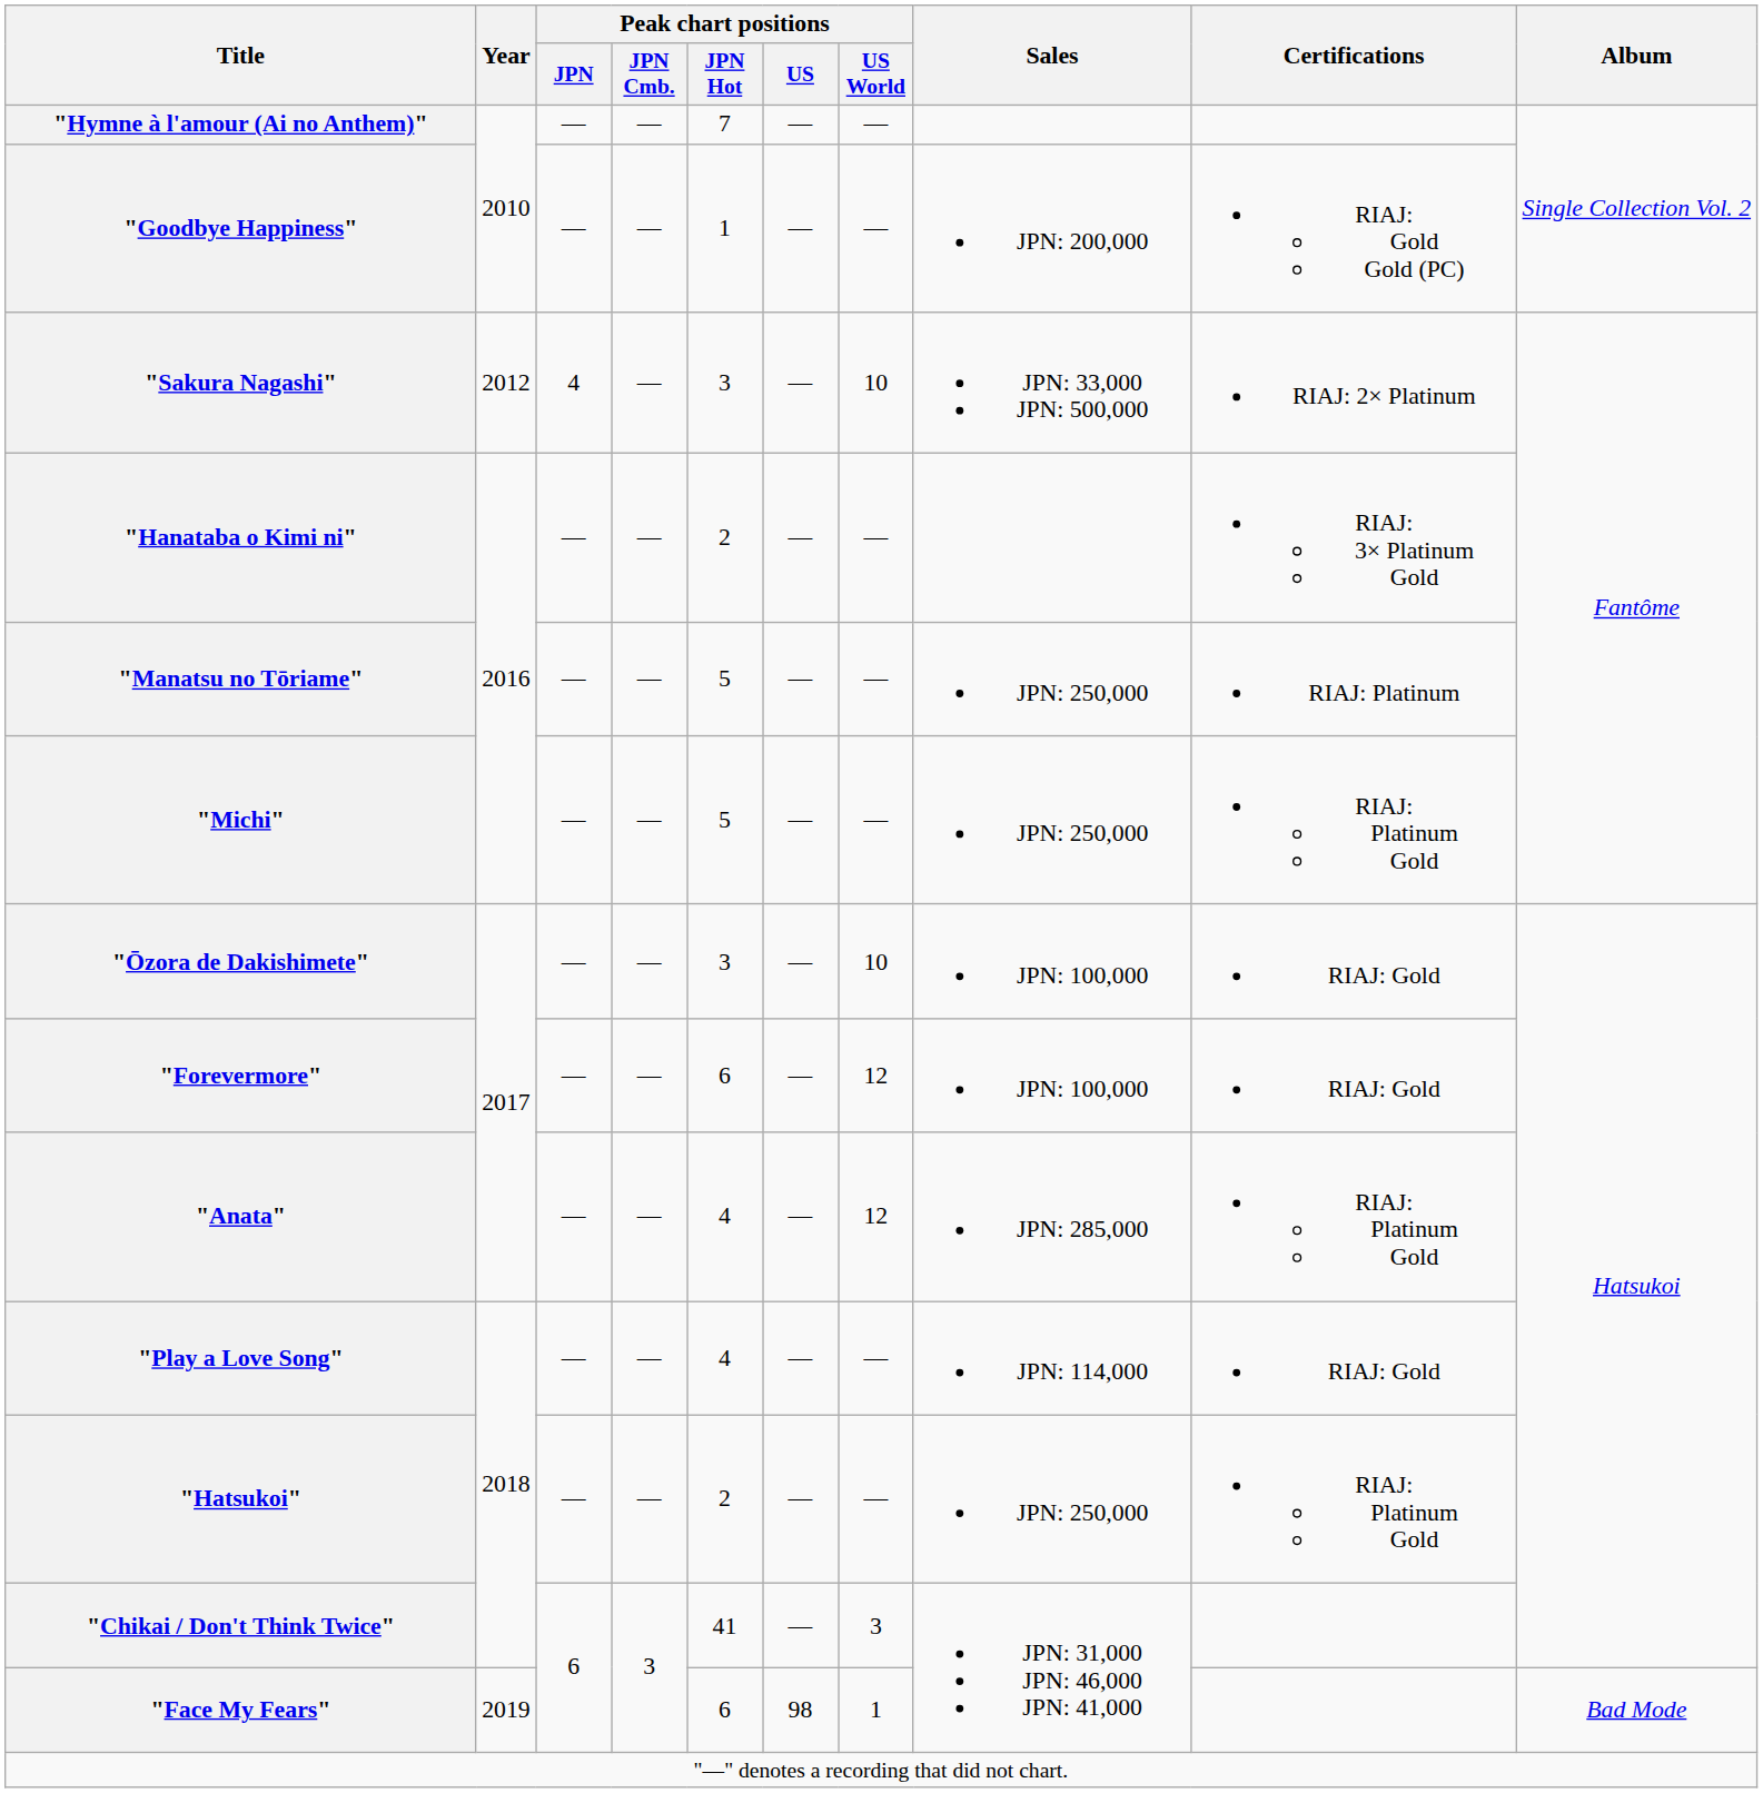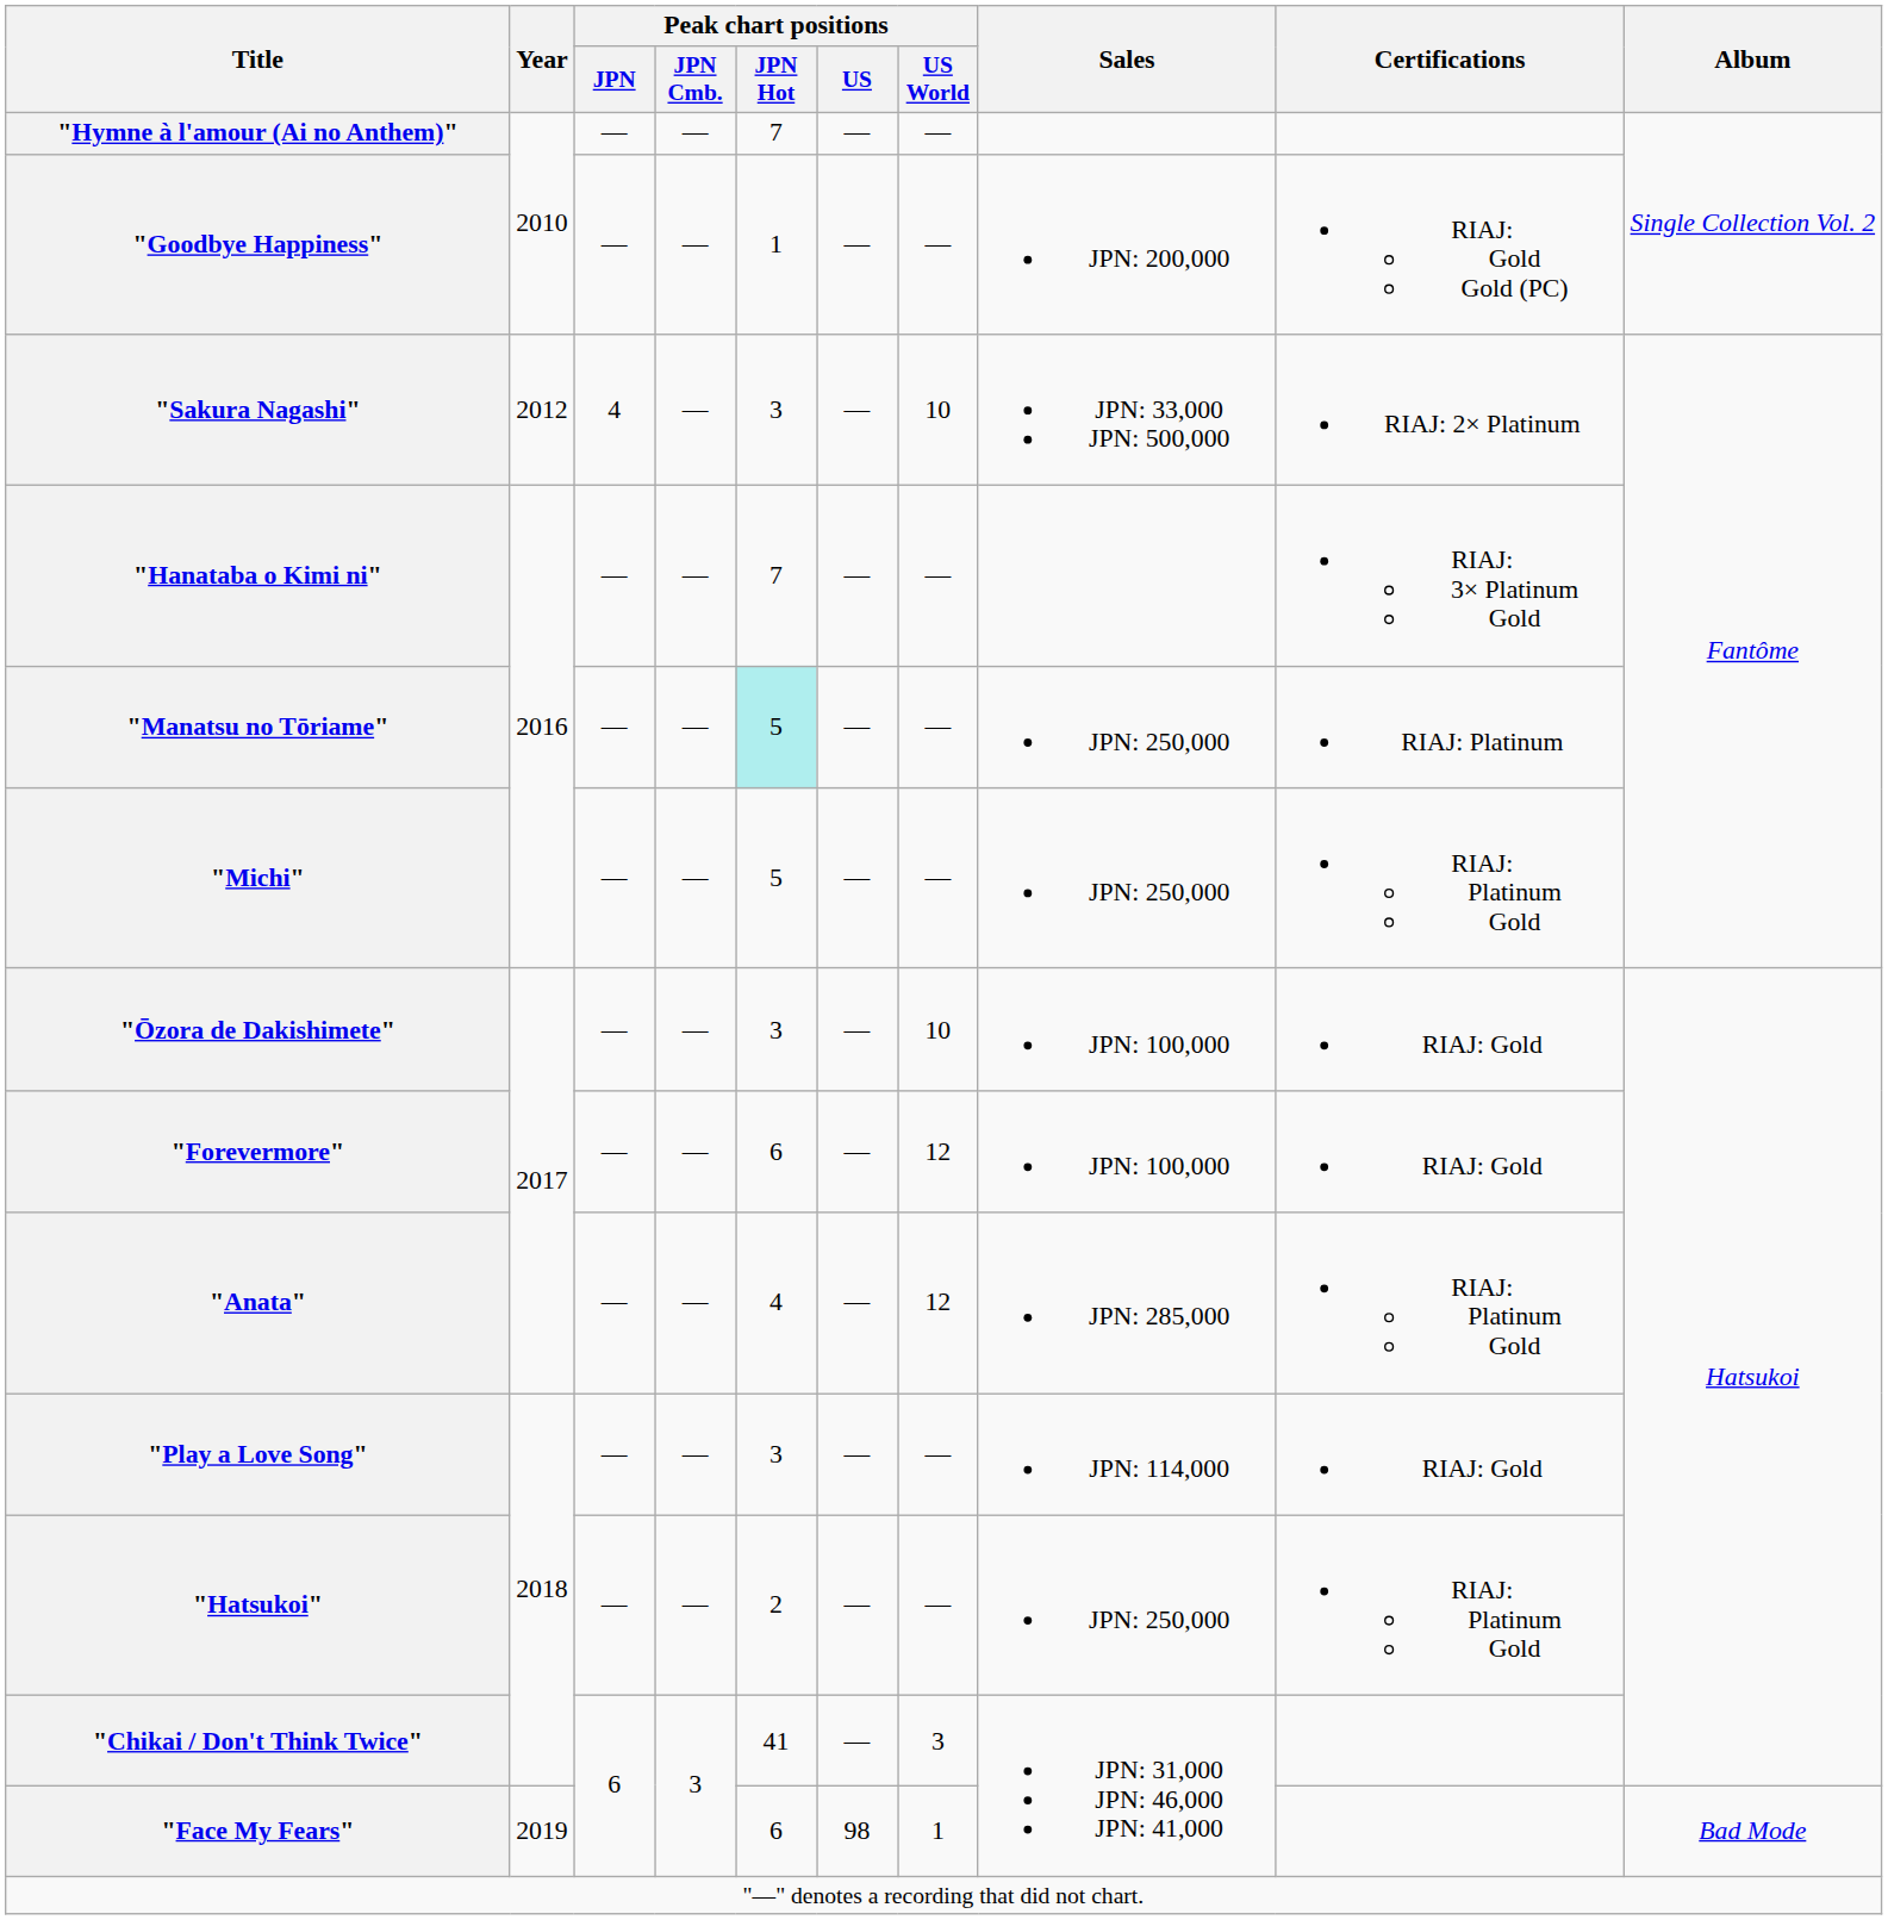"Hanataba o Kimi ni" | Peak chart positions / JPN Hot: 2 -> 7
"Manatsu no Tōriame" | Peak chart positions / JPN Hot: no background -> paleturquoise background
"Play a Love Song" | Peak chart positions / JPN Hot: 4 -> 3
